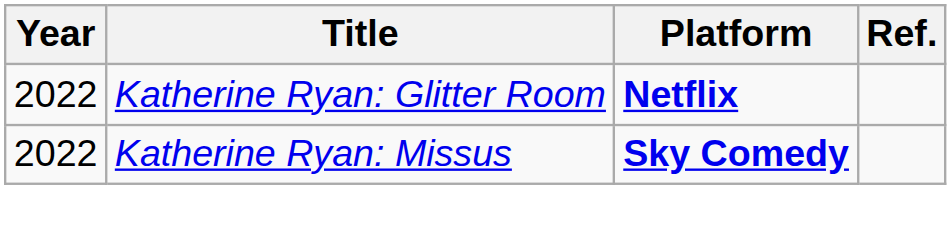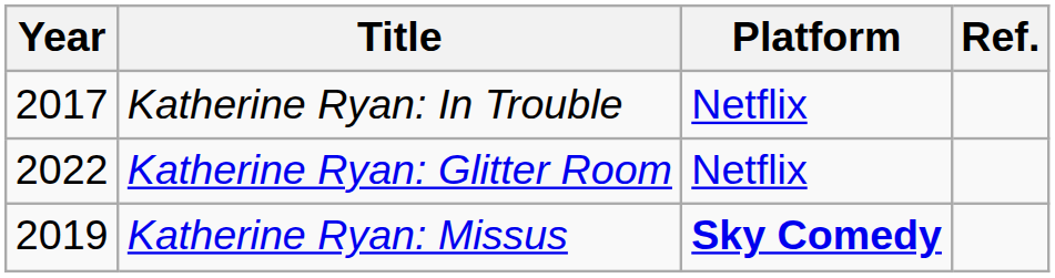+ row: 2017 | Katherine Ryan: In Trouble | Netflix
Katherine Ryan: Glitter Room | Platform: bold -> normal
Katherine Ryan: Missus | Year: 2022 -> 2019
